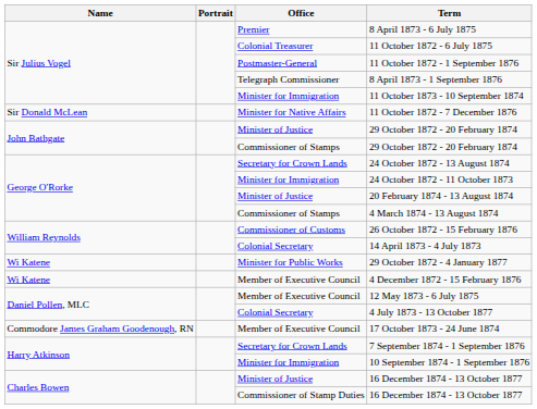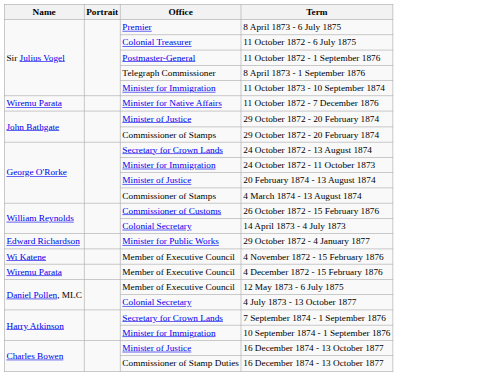11 October 1872 - 7 December 1876 | Name: Sir Donald McLean -> Wiremu Parata
29 October 1872 - 4 January 1877 | Name: Wi Katene -> Edward Richardson
+ row: Wi Katene | Member of Executive Council | 4 November 1872 - 15 February 1876
4 December 1872 - 15 February 1876 | Name: Wi Katene -> Wiremu Parata
- row: Commodore James Graham Goodenough, RN | Member of Executive Council | 17 October 1873 - 24 June 1874
